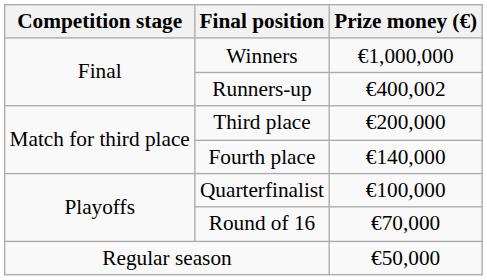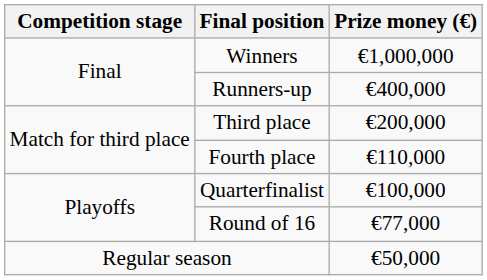Runners-up | Prize money (€): €400,002 -> €400,000
Fourth place | Prize money (€): €140,000 -> €110,000
Round of 16 | Prize money (€): €70,000 -> €77,000
